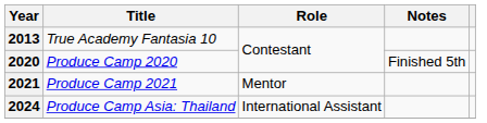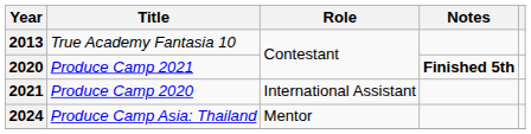2020 | Title: Produce Camp 2020 -> Produce Camp 2021
2020 | Notes: normal -> bold
2021 | Title: Produce Camp 2021 -> Produce Camp 2020
2021 | Role: Mentor -> International Assistant
2024 | Role: International Assistant -> Mentor
